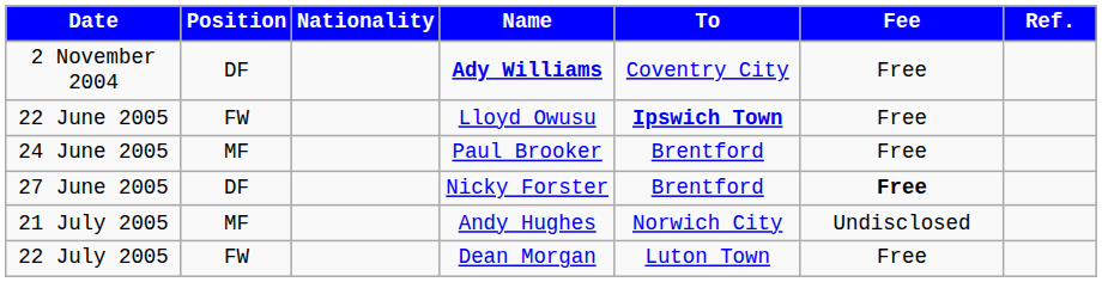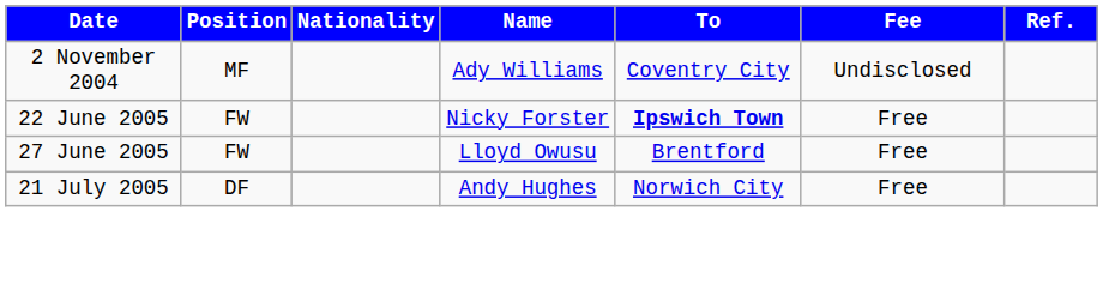2 November 2004 | Position: DF -> MF
2 November 2004 | Name: bold -> normal
2 November 2004 | Fee: Free -> Undisclosed
22 June 2005 | Name: Lloyd Owusu -> Nicky Forster
- row: 24 June 2005 | MF | Paul Brooker | Brentford | Free
27 June 2005 | Position: DF -> FW
27 June 2005 | Name: Nicky Forster -> Lloyd Owusu
27 June 2005 | Fee: bold -> normal
21 July 2005 | Position: MF -> DF
21 July 2005 | Fee: Undisclosed -> Free
- row: 22 July 2005 | FW | Dean Morgan | Luton Town | Free
